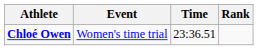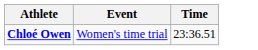- column: Rank
